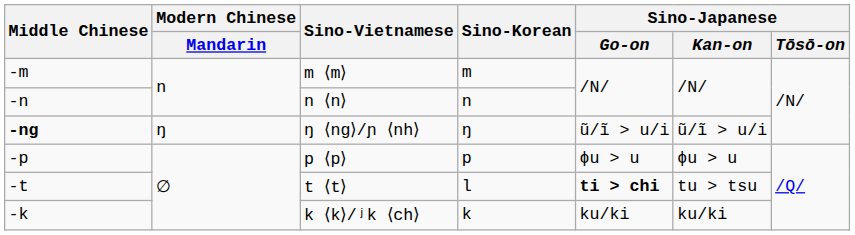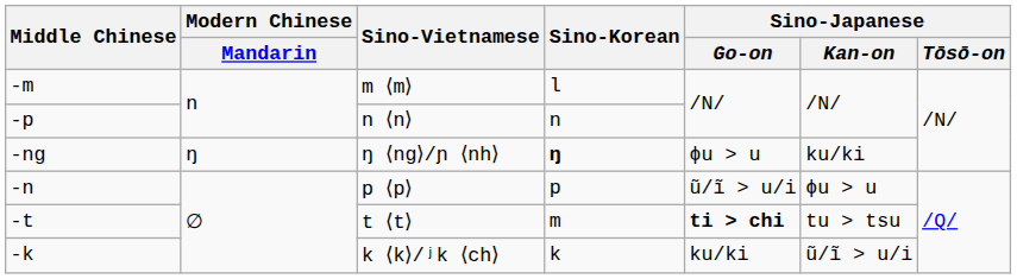m ⟨m⟩ | Sino-Korean: m -> l
n ⟨n⟩ | Middle Chinese: -n -> -p
ŋ ⟨ng⟩/ɲ ⟨nh⟩ | Middle Chinese: bold -> normal
ŋ ⟨ng⟩/ɲ ⟨nh⟩ | Sino-Korean: normal -> bold
ŋ ⟨ng⟩/ɲ ⟨nh⟩ | Sino-Japanese / Go-on: ũ/ĩ > u/i -> ɸu > u
ŋ ⟨ng⟩/ɲ ⟨nh⟩ | Sino-Japanese / Kan-on: ũ/ĩ > u/i -> ku/ki
p ⟨p⟩ | Middle Chinese: -p -> -n
p ⟨p⟩ | Sino-Japanese / Go-on: ɸu > u -> ũ/ĩ > u/i
t ⟨t⟩ | Sino-Korean: l -> m
k ⟨k⟩/ʲk ⟨ch⟩ | Sino-Japanese / Kan-on: ku/ki -> ũ/ĩ > u/i
